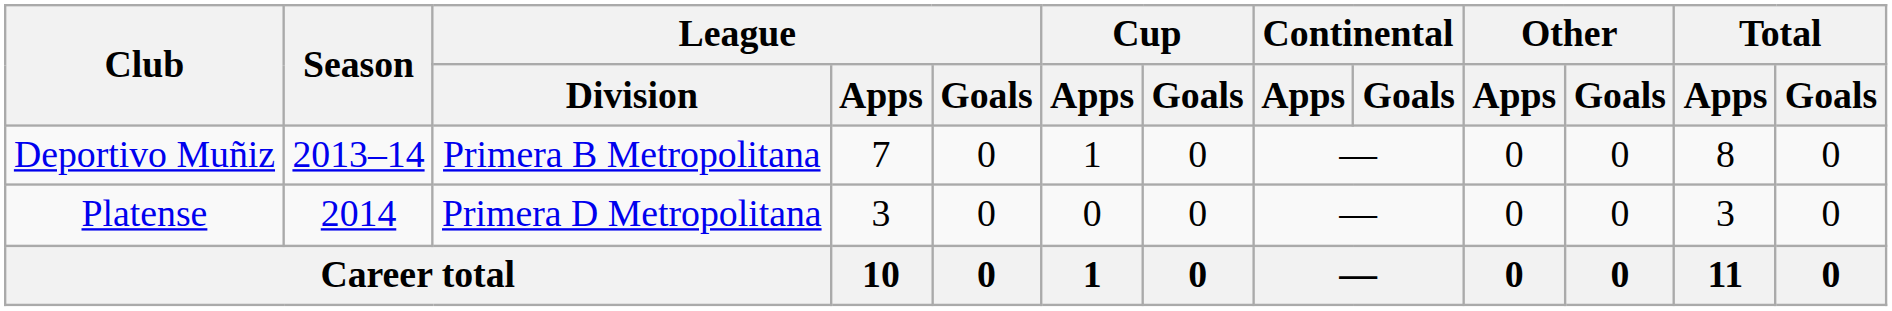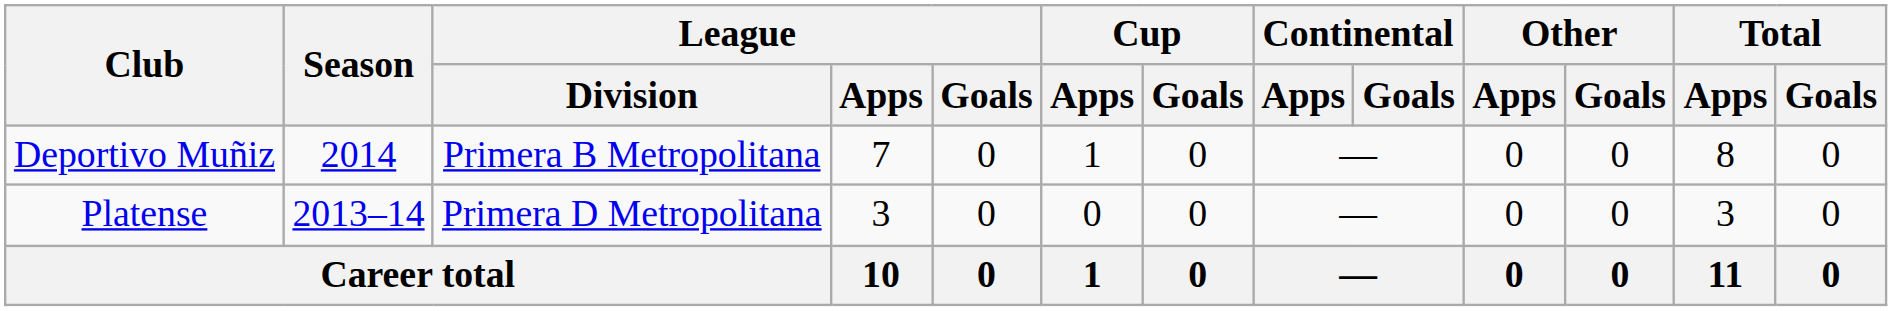Deportivo Muñiz | Season: 2013–14 -> 2014
Platense | Season: 2014 -> 2013–14
